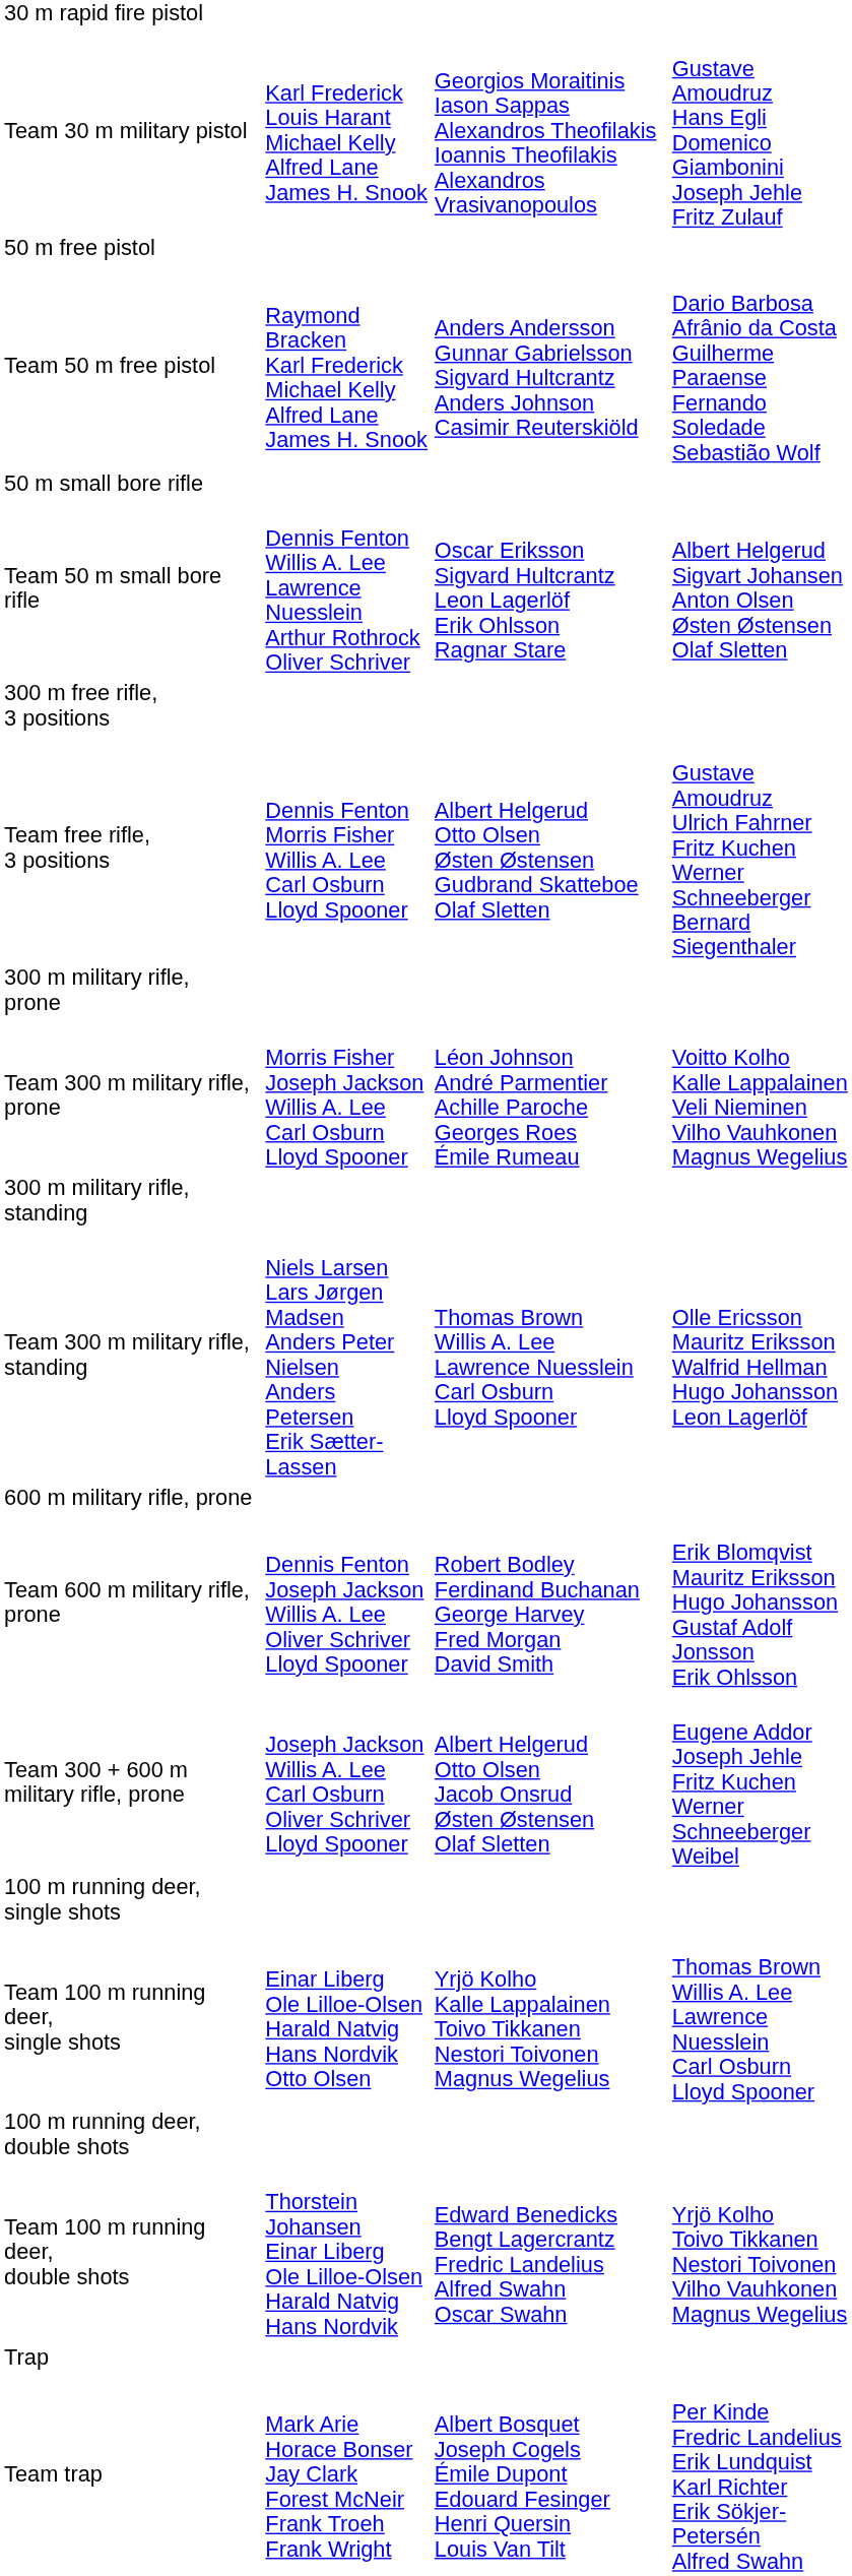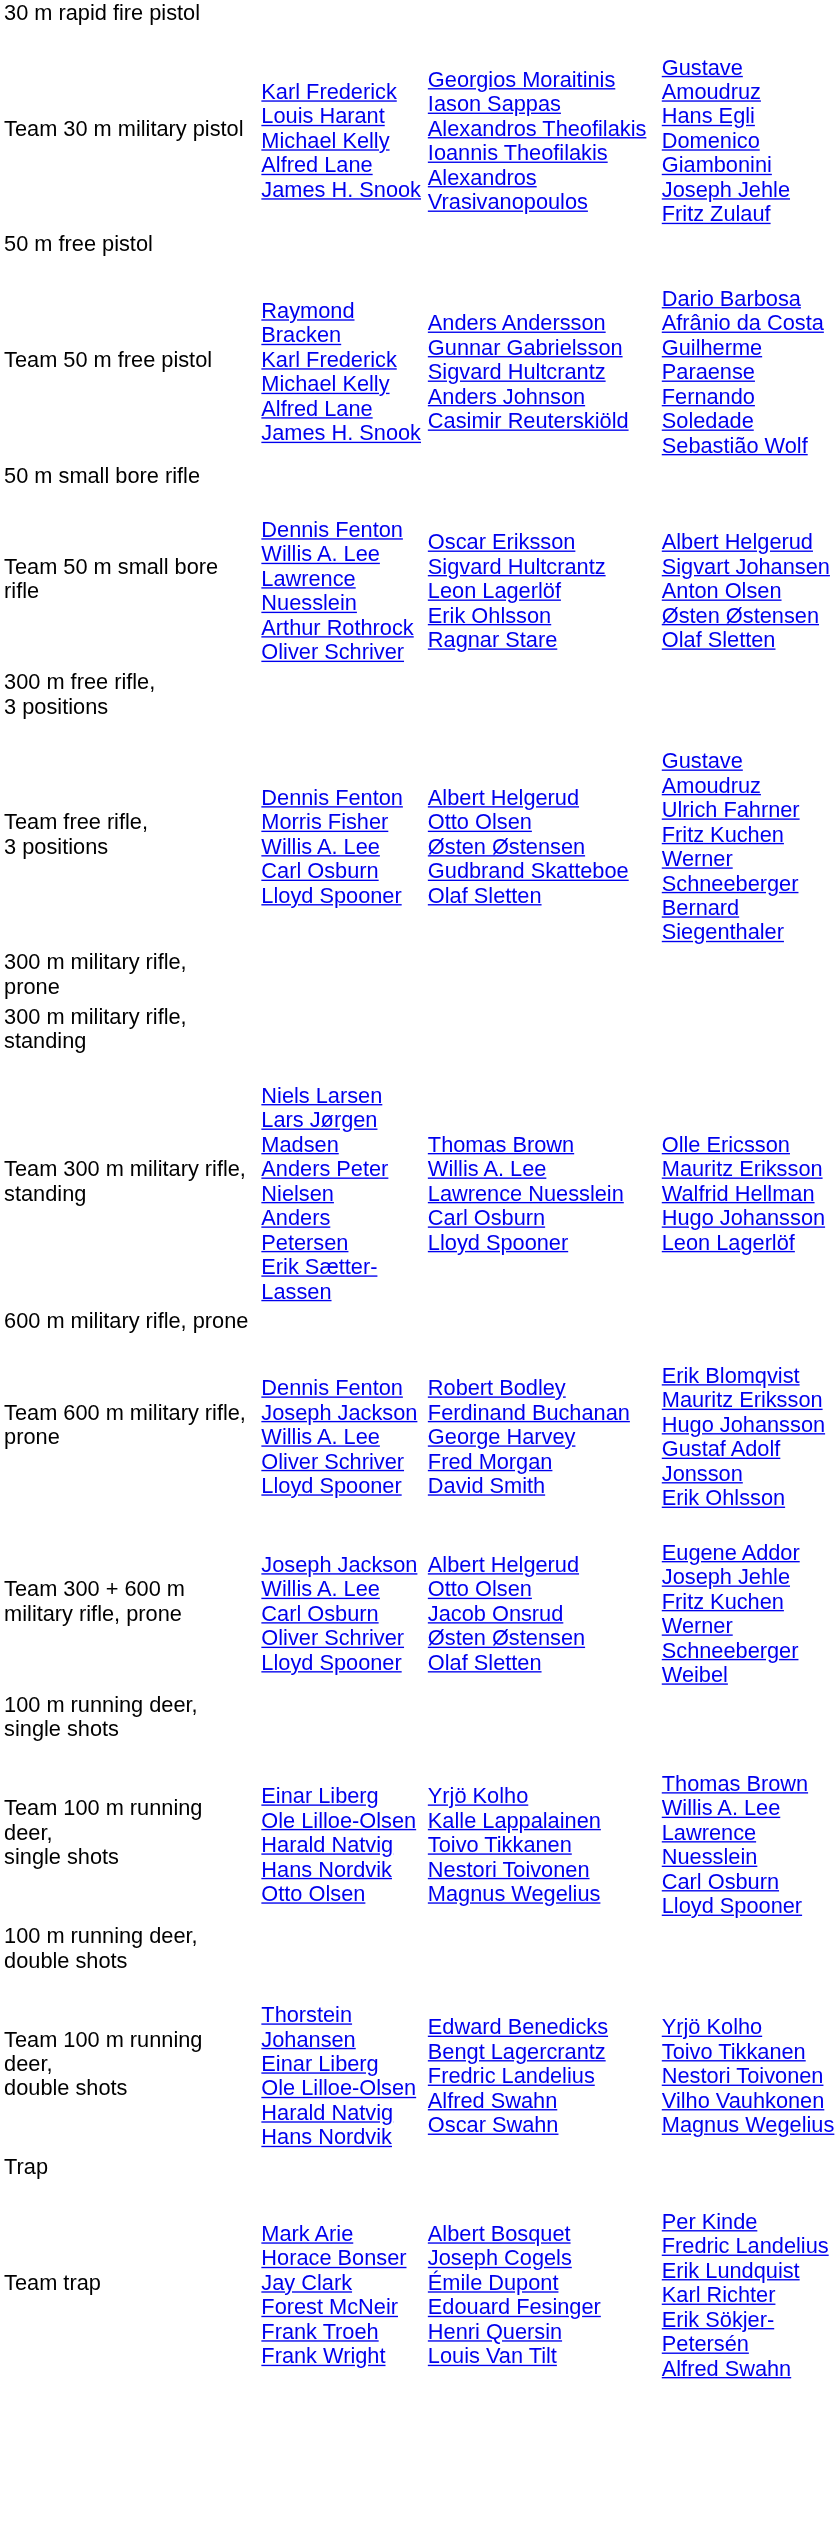- row: Team 300 m military rifle, prone | Morris Fisher Joseph Jackson Willis A. Lee Carl Osburn Lloyd Spooner | Léon Johnson André Parmentier Achille Paroche Georges Roes Émile Rumeau | Voitto Kolho Kalle Lappalainen Veli Nieminen Vilho Vauhkonen Magnus Wegelius
